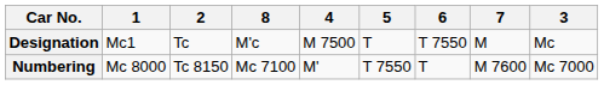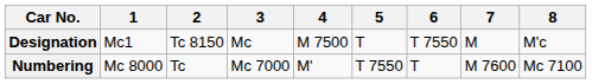columns swapped: 3 <-> 8
Designation | 2: Tc -> Tc 8150
Numbering | 2: Tc 8150 -> Tc
